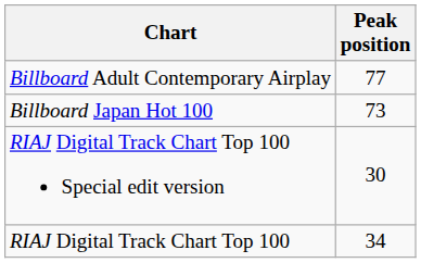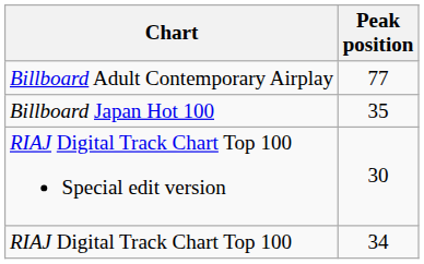Billboard Japan Hot 100 | Peak position: 73 -> 35
